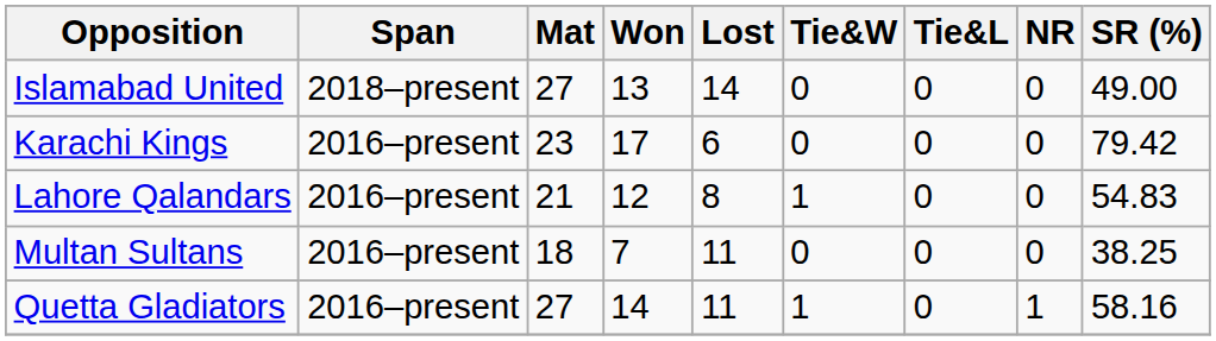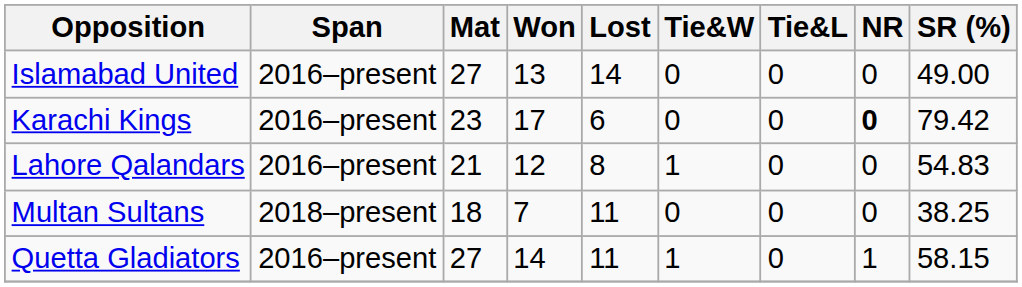Islamabad United | Span: 2018–present -> 2016–present
Karachi Kings | NR: normal -> bold
Multan Sultans | Span: 2016–present -> 2018–present
Quetta Gladiators | SR (%): 58.16 -> 58.15
